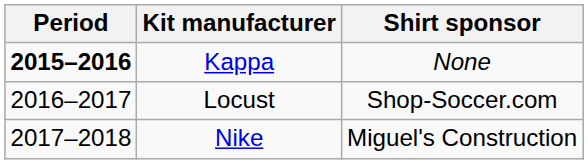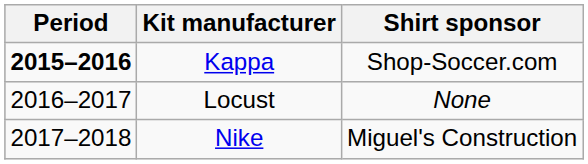Kappa | Shirt sponsor: None -> Shop-Soccer.com
Locust | Shirt sponsor: Shop-Soccer.com -> None
